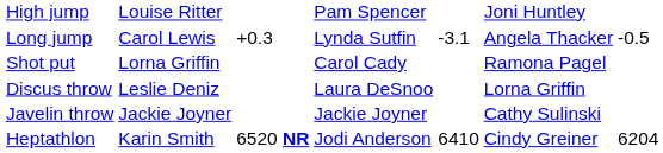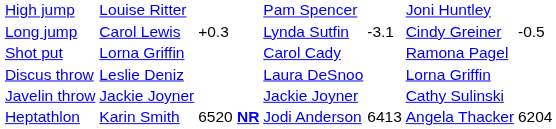Long jump | column 6: Angela Thacker -> Cindy Greiner
Heptathlon | column 5: 6410 -> 6413
Heptathlon | column 6: Cindy Greiner -> Angela Thacker
